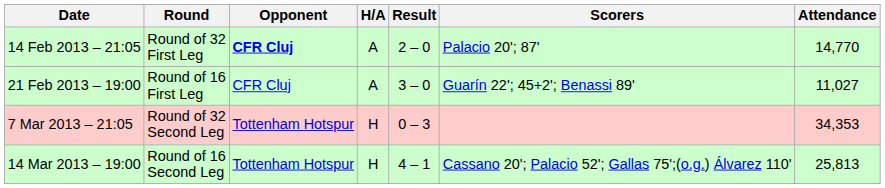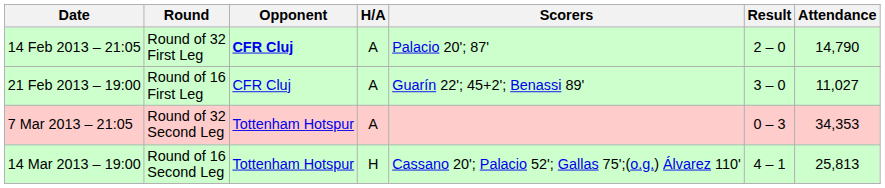columns swapped: Result <-> Scorers
14 Feb 2013 – 21:05 | Attendance: 14,770 -> 14,790
7 Mar 2013 – 21:05 | H/A: H -> A
